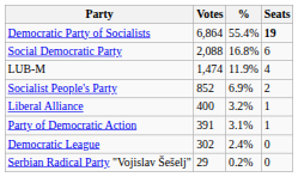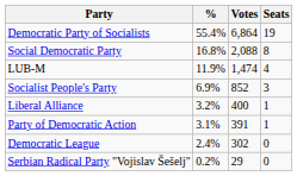columns swapped: Votes <-> %
Democratic Party of Socialists | Seats: bold -> normal
Social Democratic Party | Seats: 6 -> 8
Socialist People's Party | Seats: 2 -> 3
